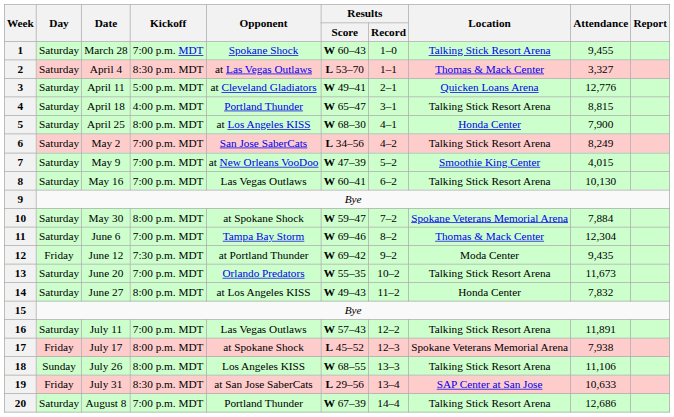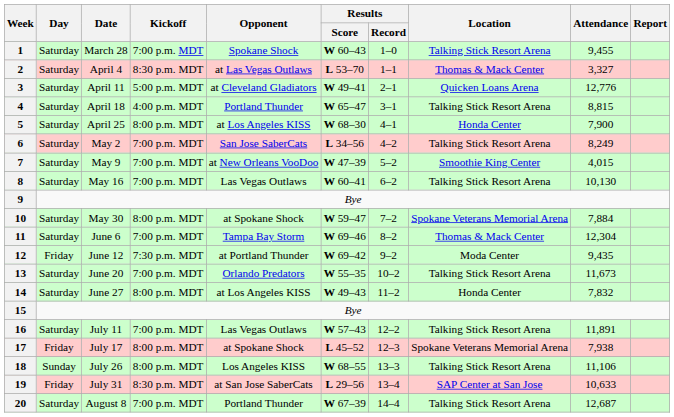20 | Attendance: 12,686 -> 12,687
